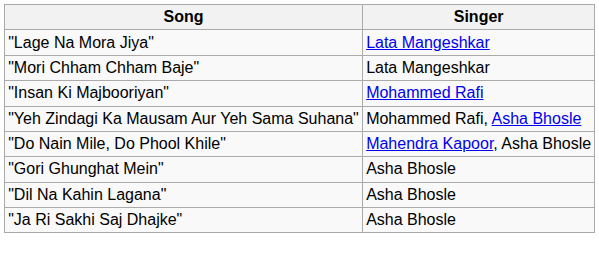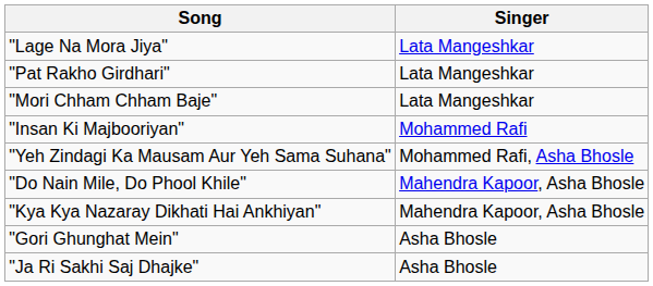+ row: "Pat Rakho Girdhari" | Lata Mangeshkar
+ row: "Kya Kya Nazaray Dikhati Hai Ankhiyan" | Mahendra Kapoor, Asha Bhosle
- row: "Dil Na Kahin Lagana" | Asha Bhosle
